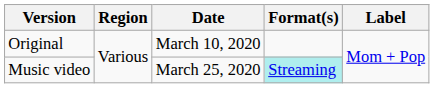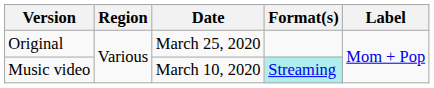Original | Date: March 10, 2020 -> March 25, 2020
Music video | Date: March 25, 2020 -> March 10, 2020
